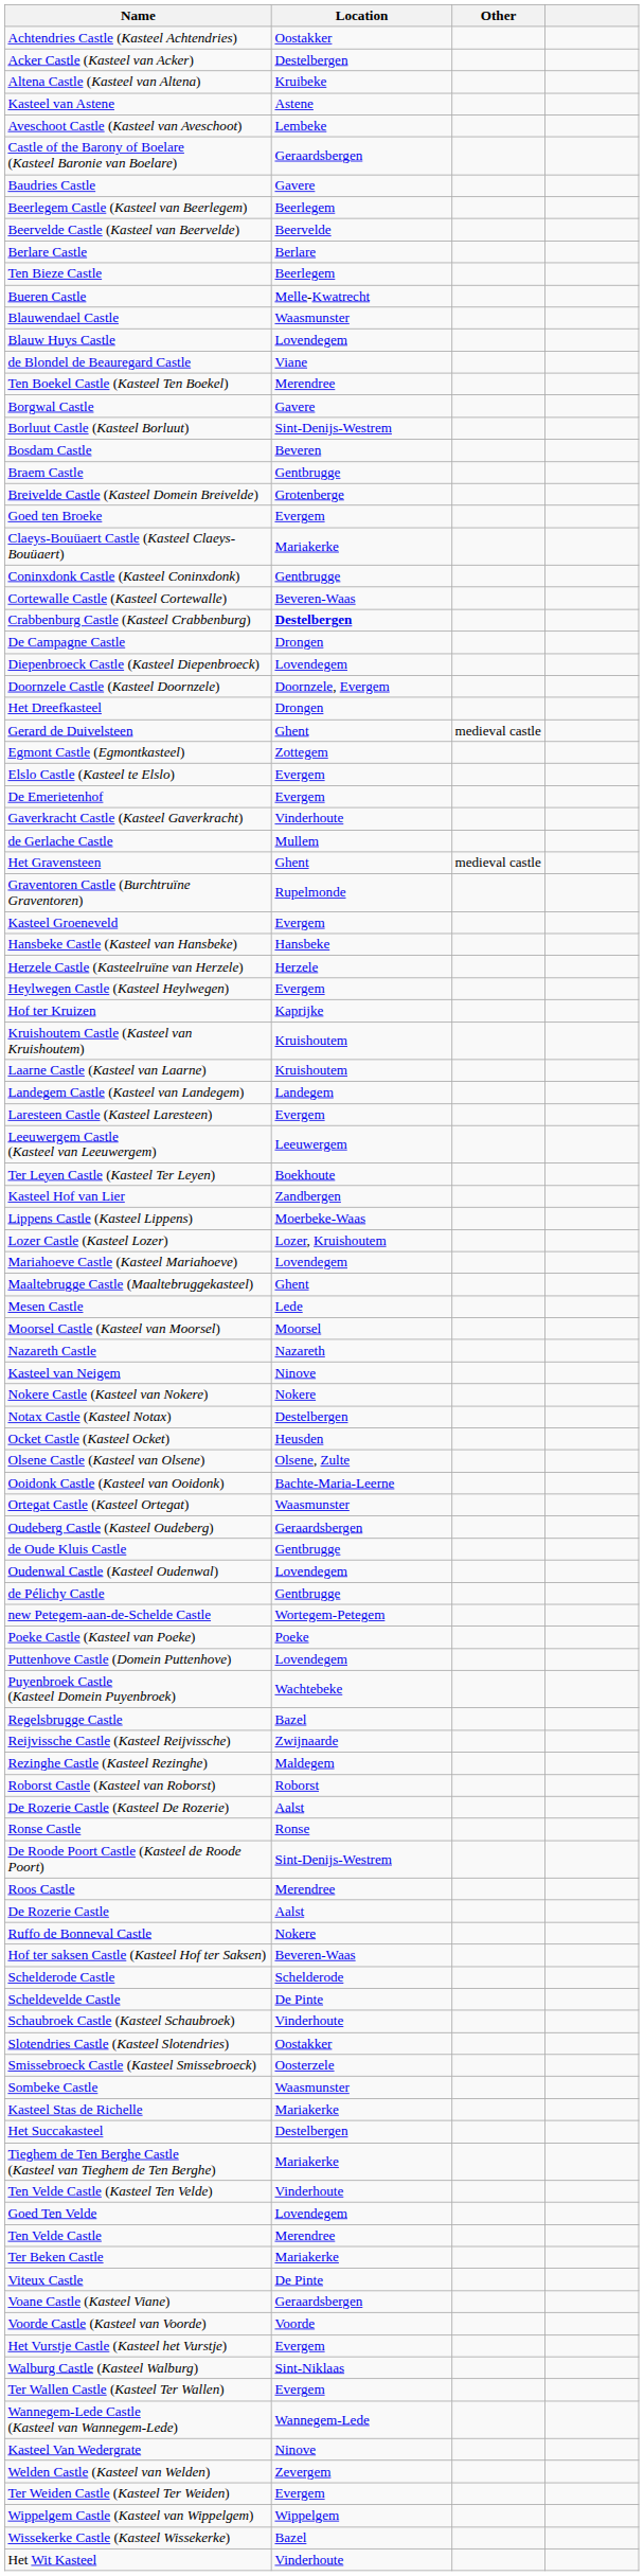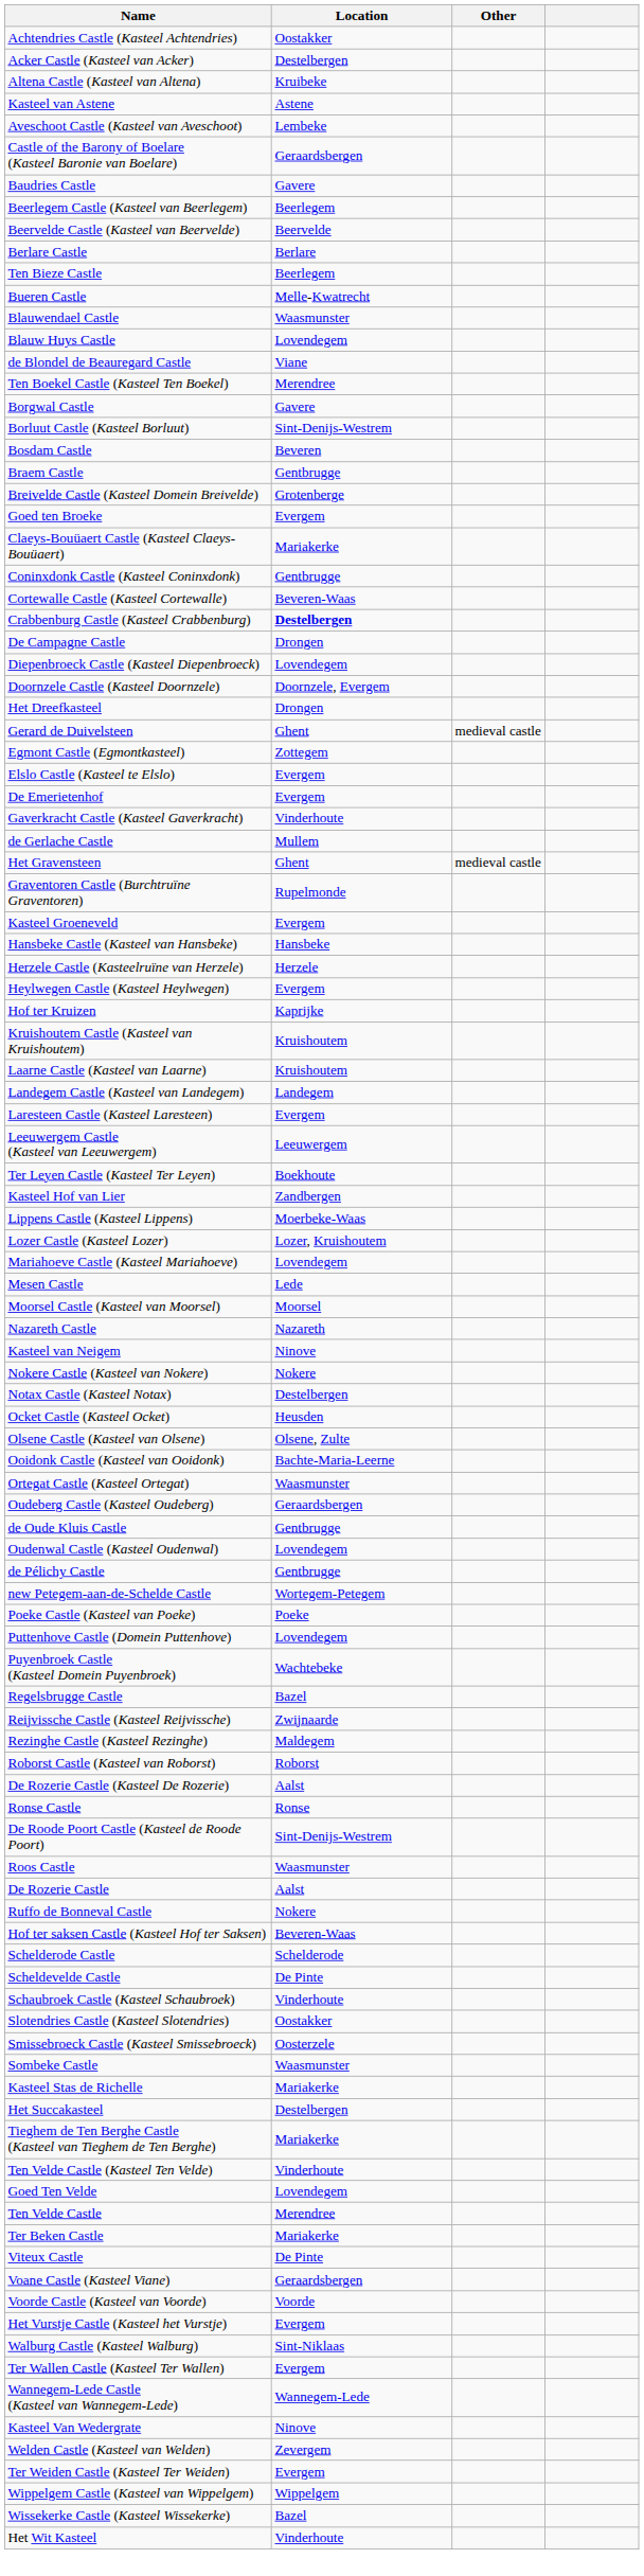- row: Maaltebrugge Castle (Maaltebruggekasteel) | Ghent
Roos Castle | Location: Merendree -> Waasmunster
